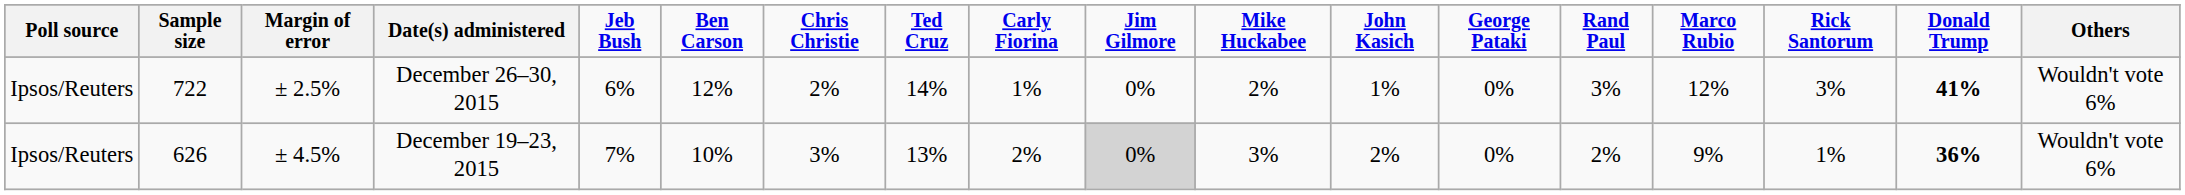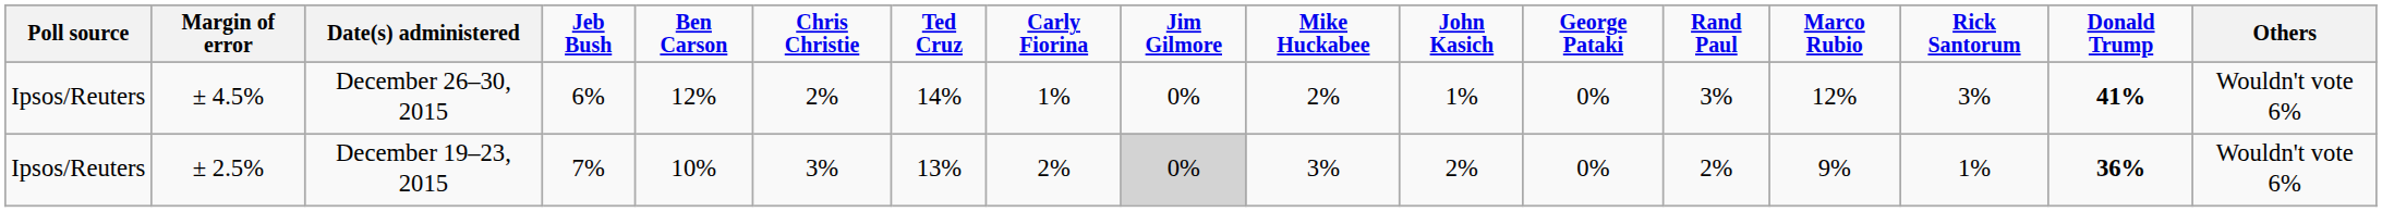- column: Sample size | 722 | 626
December 26–30, 2015 | Margin of error: ± 2.5% -> ± 4.5%
December 19–23, 2015 | Margin of error: ± 4.5% -> ± 2.5%
